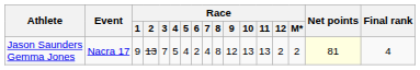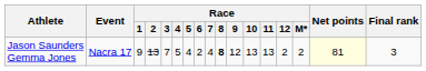Jason Saunders Gemma Jones | Race / 8: normal -> bold
Jason Saunders Gemma Jones | Final rank: 4 -> 3
